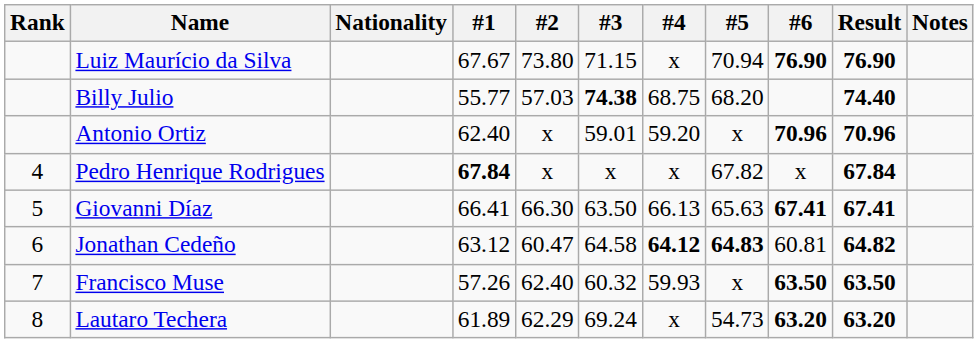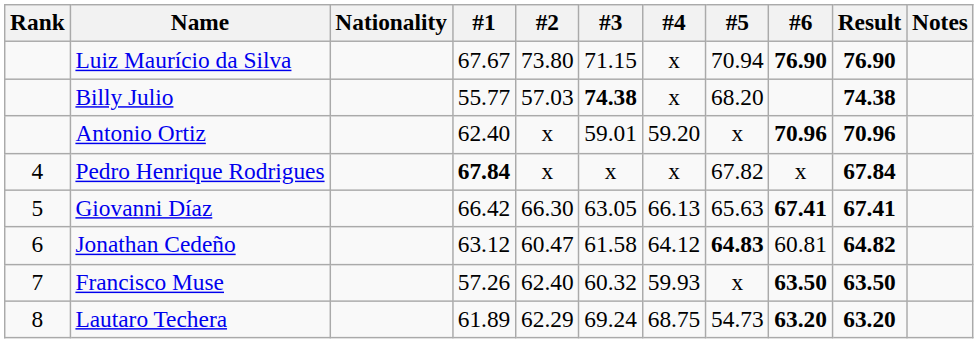Billy Julio | #4: 68.75 -> x
Billy Julio | Result: 74.40 -> 74.38
Giovanni Díaz | #1: 66.41 -> 66.42
Giovanni Díaz | #3: 63.50 -> 63.05
Jonathan Cedeño | #3: 64.58 -> 61.58
Jonathan Cedeño | #4: bold -> normal
Lautaro Techera | #4: x -> 68.75
